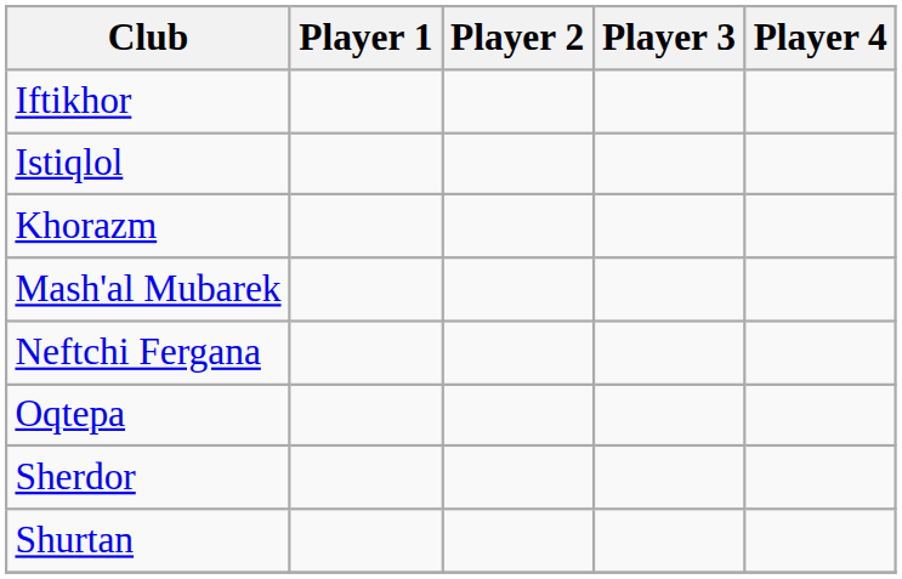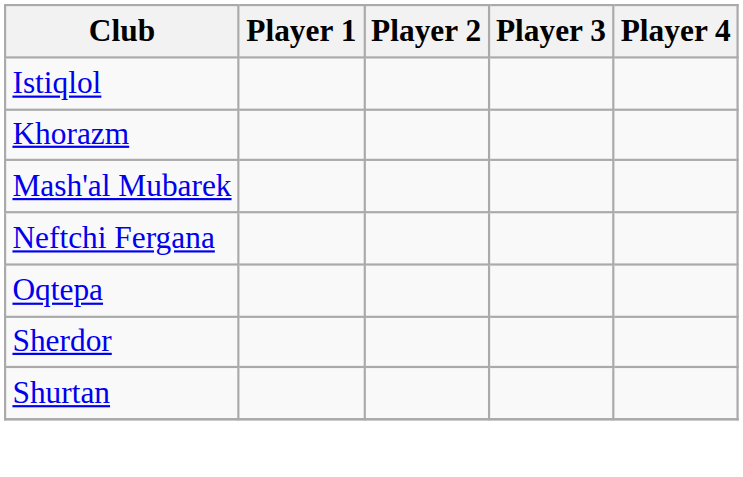- row: Iftikhor
